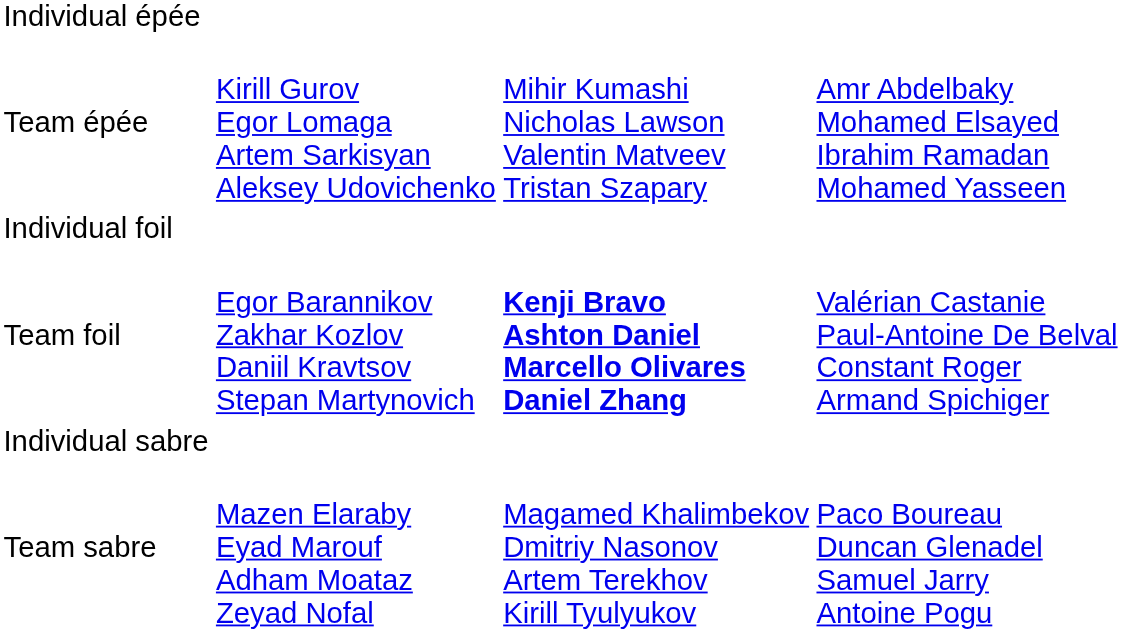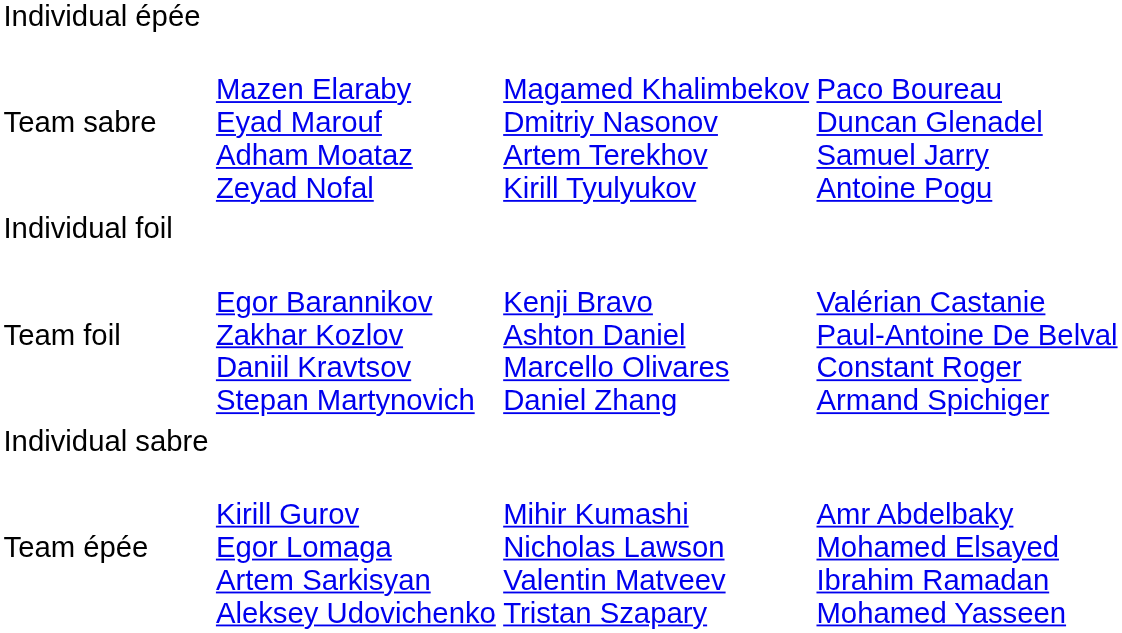rows swapped: Team épée <-> Team sabre
Team foil | column 3: bold -> normal
